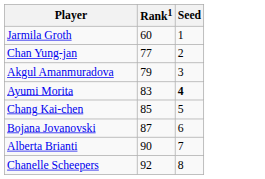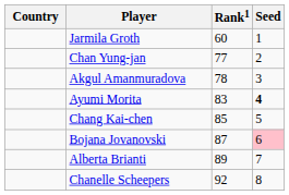+ column: Country
Akgul Amanmuradova | Rank1: 79 -> 78
Bojana Jovanovski | Seed: no background -> pink background
Alberta Brianti | Rank1: 90 -> 89
